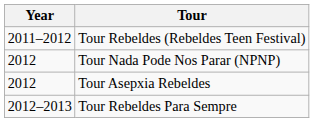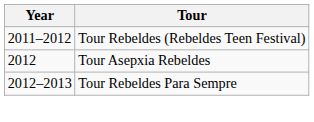- row: 2012 | Tour Nada Pode Nos Parar (NPNP)
